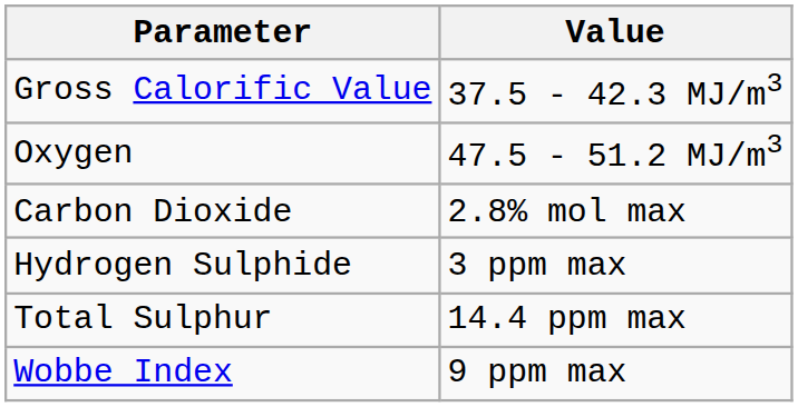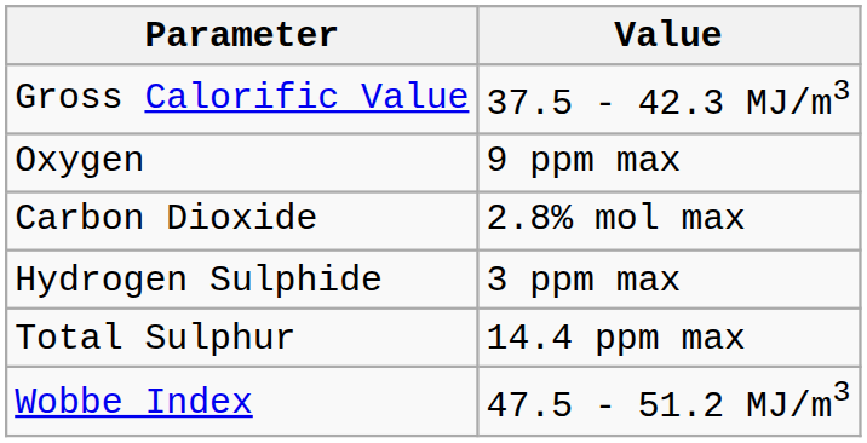Oxygen | Value: 47.5 - 51.2 MJ/m3 -> 9 ppm max
Wobbe Index | Value: 9 ppm max -> 47.5 - 51.2 MJ/m3
